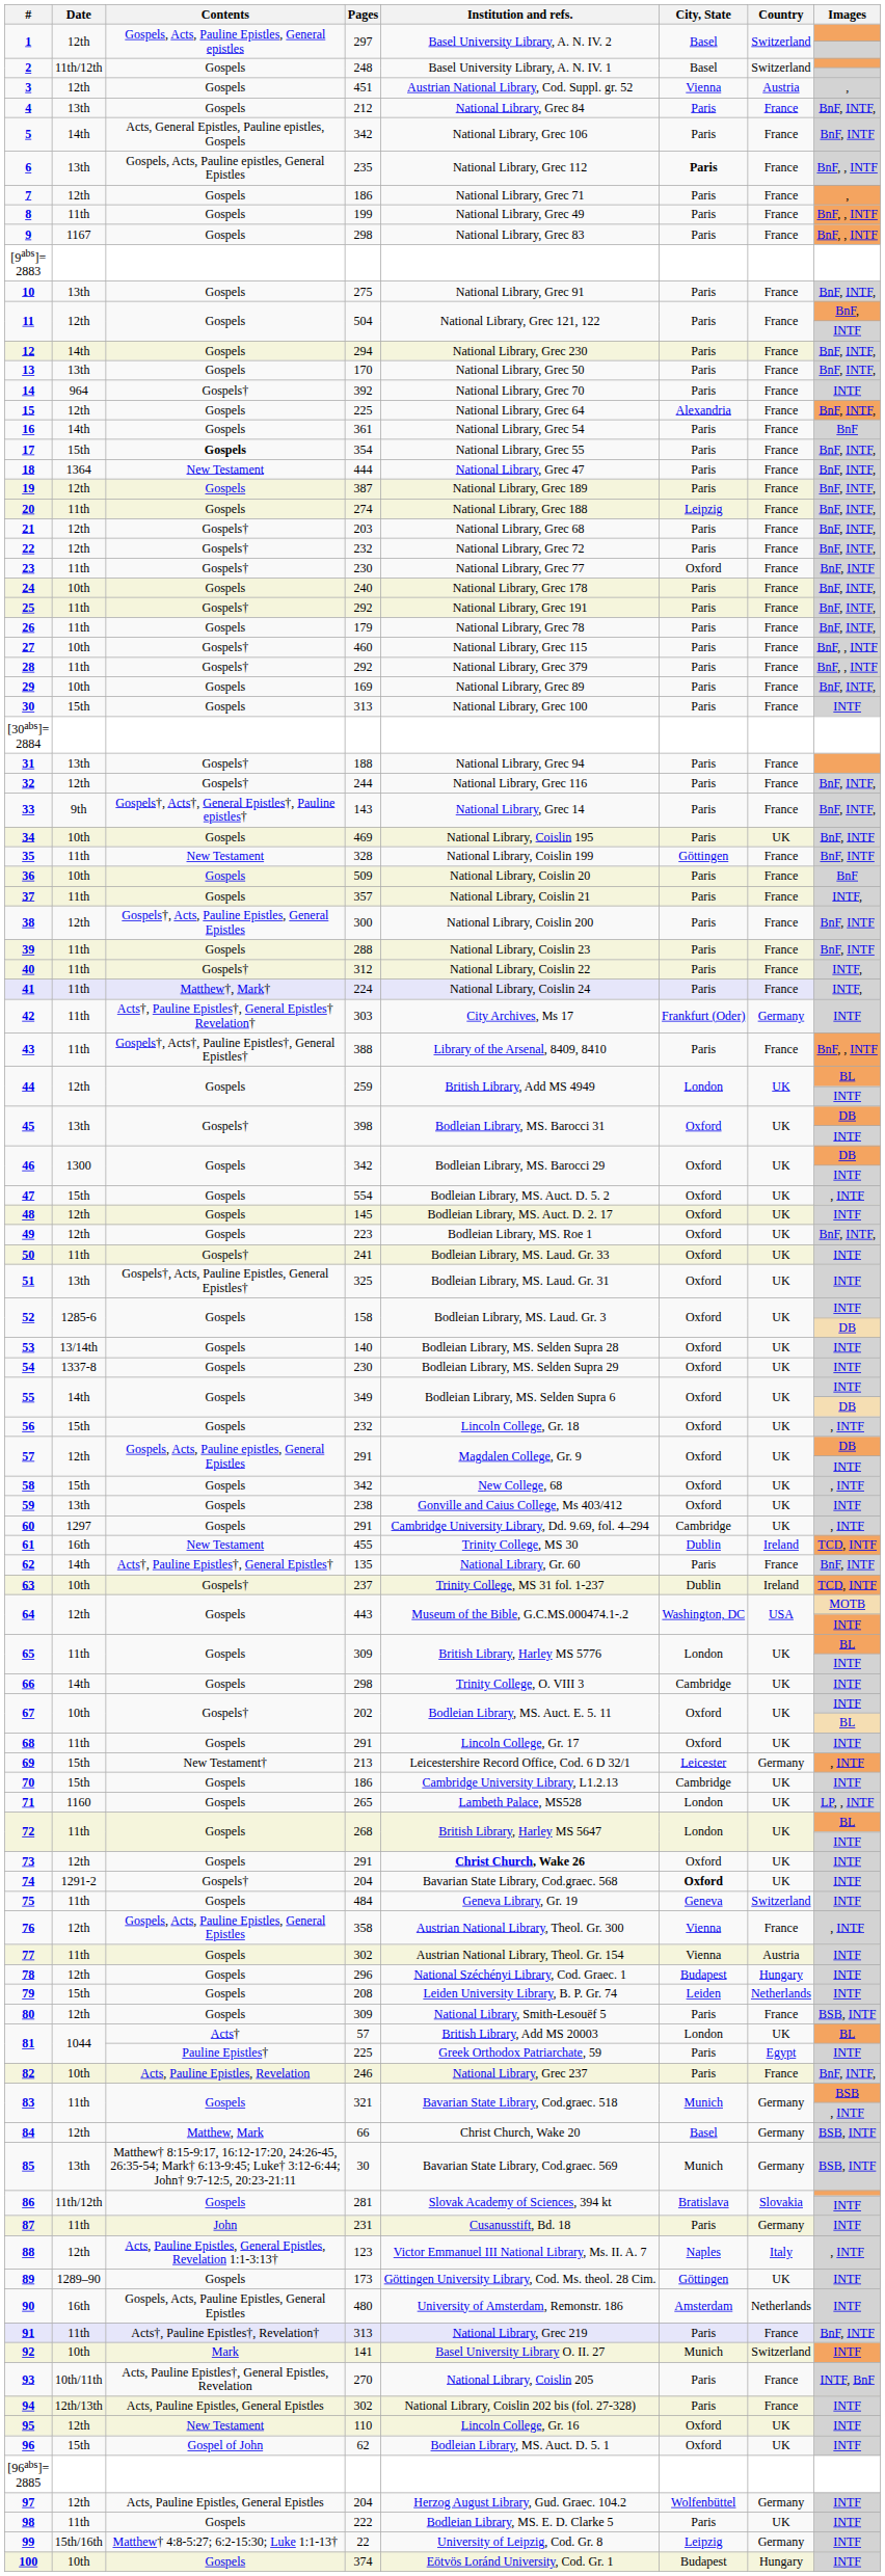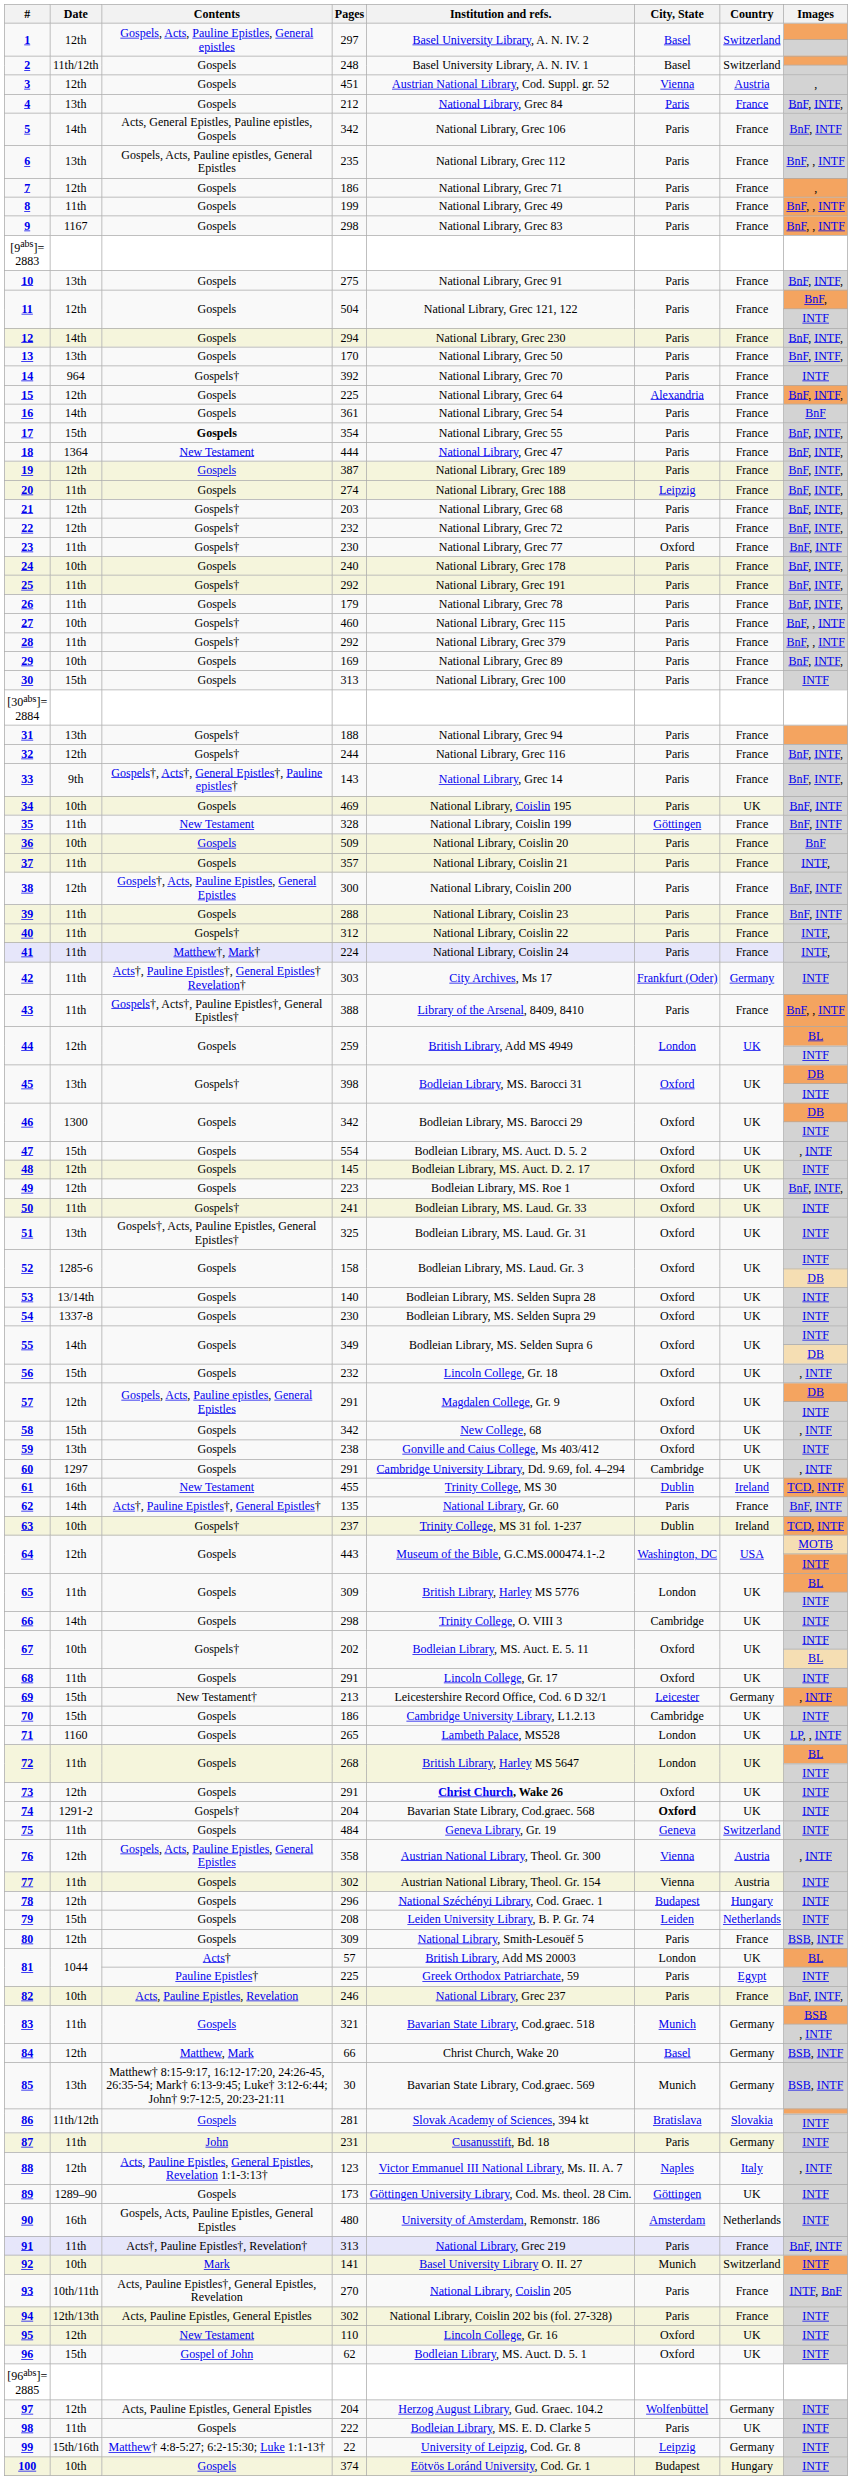6 | City, State: bold -> normal
76 | Country: France -> Austria
